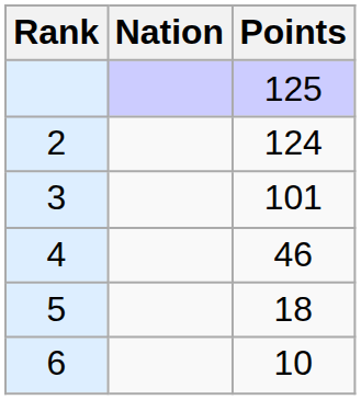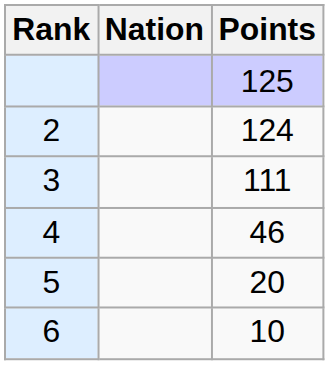3 | Points: 101 -> 111
5 | Points: 18 -> 20
